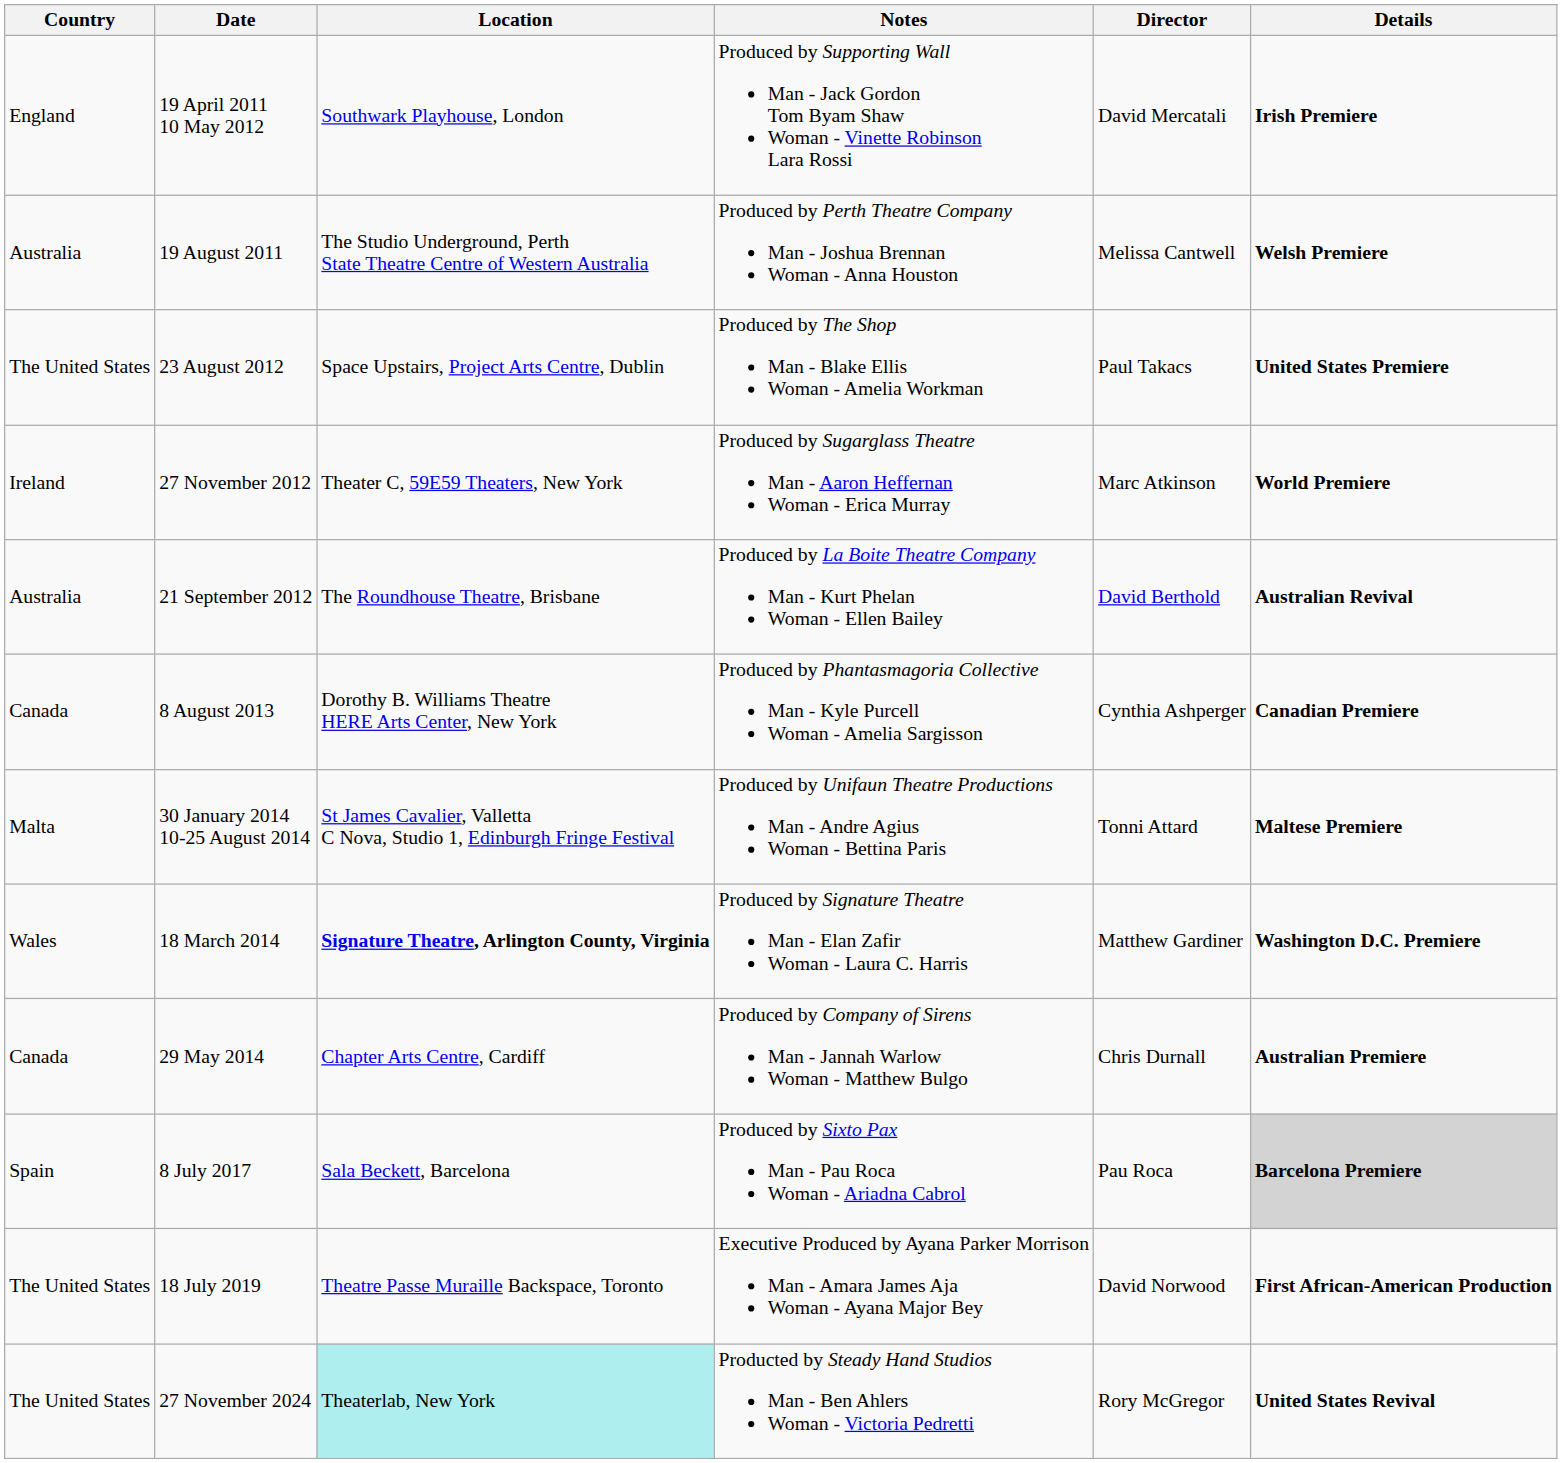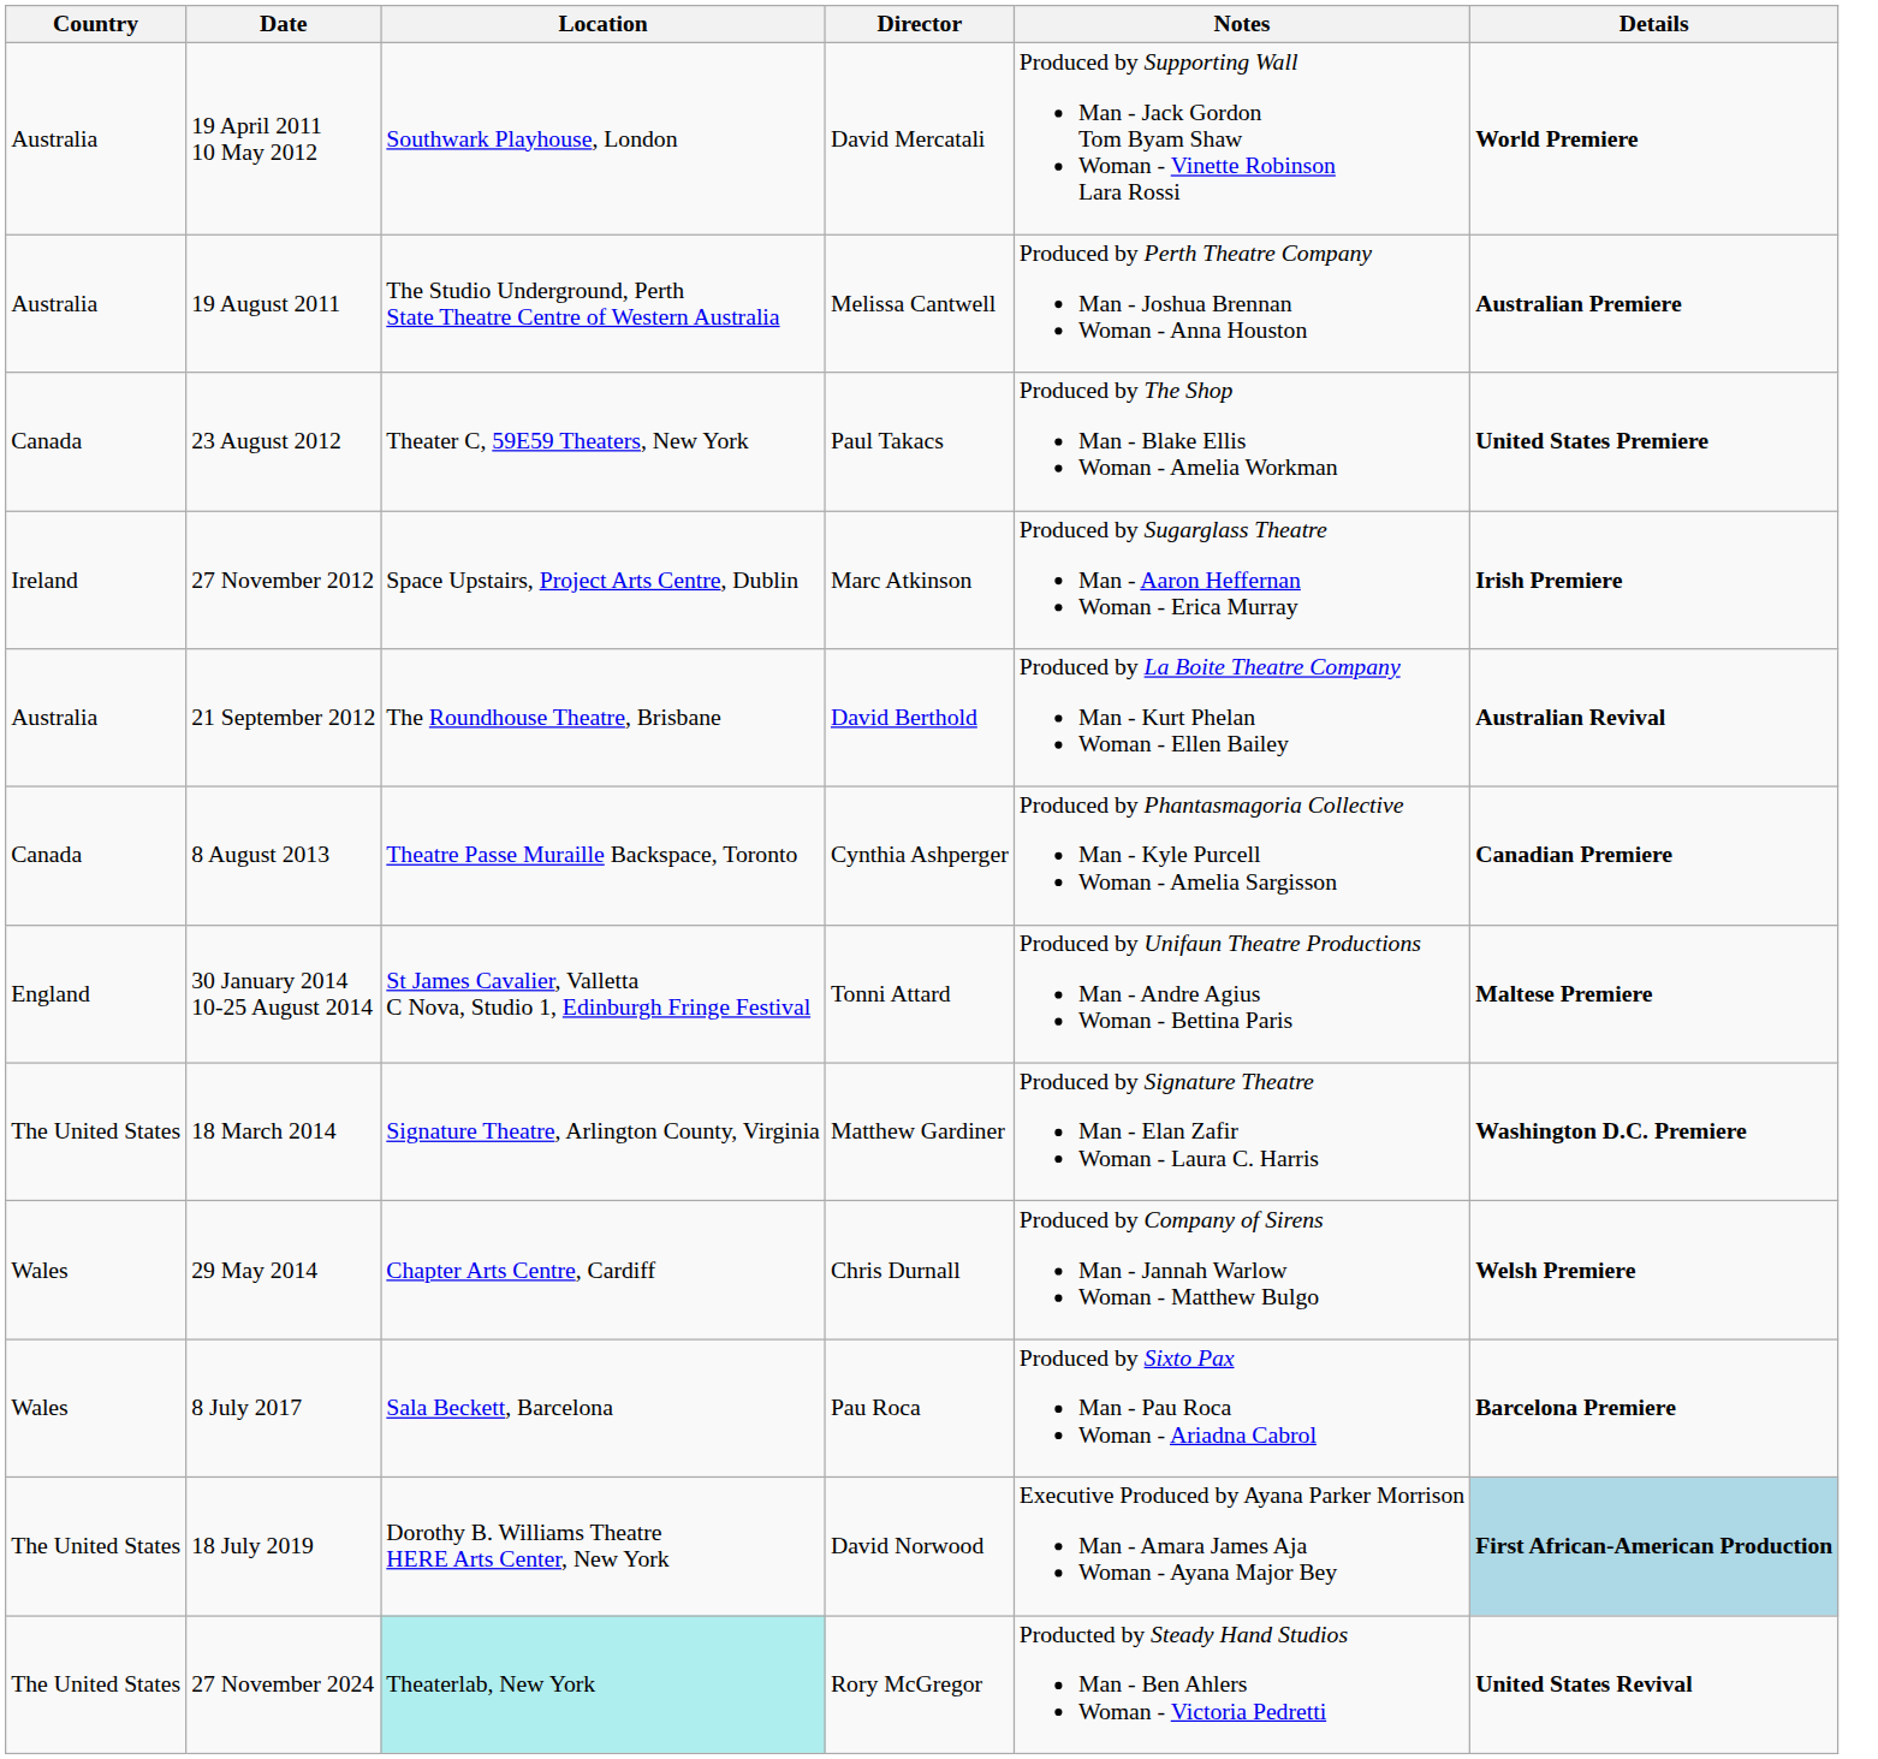columns swapped: Director <-> Notes
19 April 2011 10 May 2012 | Country: England -> Australia
19 April 2011 10 May 2012 | Details: Irish Premiere -> World Premiere
19 August 2011 | Details: Welsh Premiere -> Australian Premiere
23 August 2012 | Country: The United States -> Canada
23 August 2012 | Location: Space Upstairs, Project Arts Centre, Dublin -> Theater C, 59E59 Theaters, New York
27 November 2012 | Location: Theater C, 59E59 Theaters, New York -> Space Upstairs, Project Arts Centre, Dublin
27 November 2012 | Details: World Premiere -> Irish Premiere
8 August 2013 | Location: Dorothy B. Williams Theatre HERE Arts Center, New York -> Theatre Passe Muraille Backspace, Toronto
30 January 2014 10-25 August 2014 | Country: Malta -> England
18 March 2014 | Country: Wales -> The United States
18 March 2014 | Location: bold -> normal
29 May 2014 | Country: Canada -> Wales
29 May 2014 | Details: Australian Premiere -> Welsh Premiere
8 July 2017 | Country: Spain -> Wales
8 July 2017 | Details: lightgrey background -> no background
18 July 2019 | Location: Theatre Passe Muraille Backspace, Toronto -> Dorothy B. Williams Theatre HERE Arts Center, New York
18 July 2019 | Details: no background -> lightblue background
